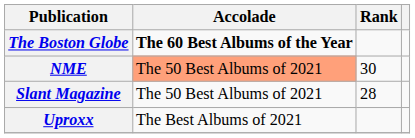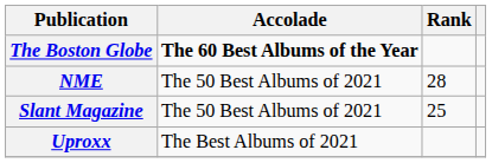NME | Accolade: lightsalmon background -> no background
NME | Rank: 30 -> 28
Slant Magazine | Rank: 28 -> 25
